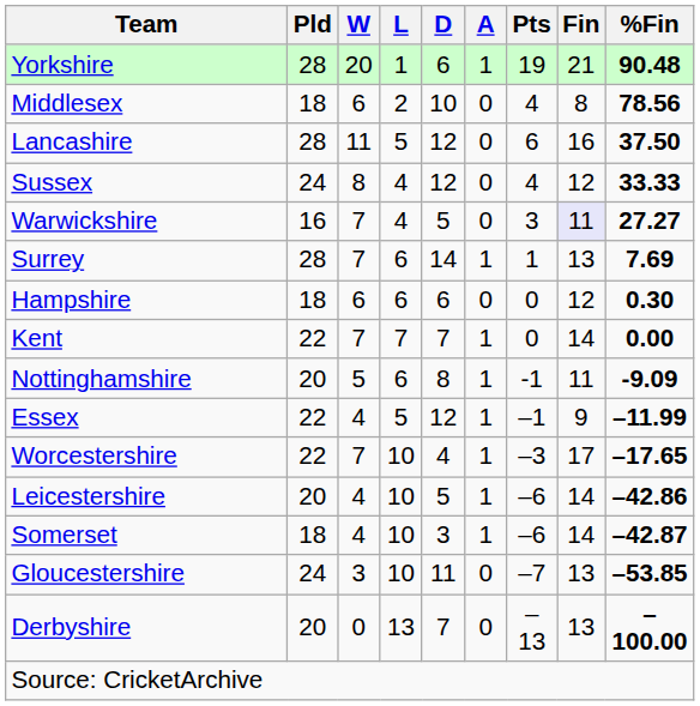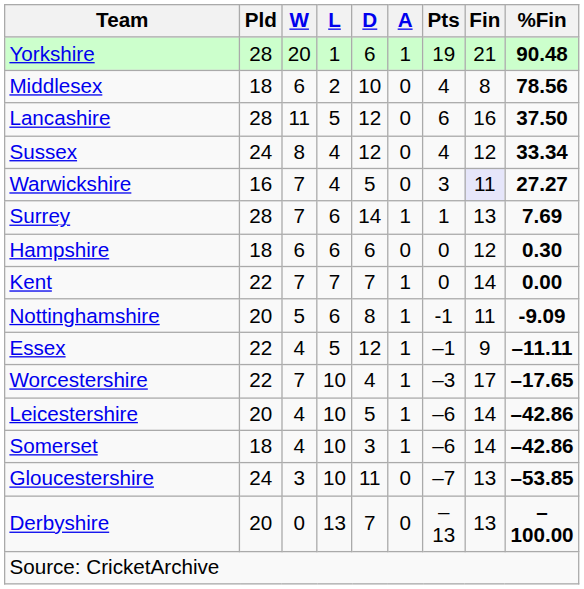Sussex | %Fin: 33.33 -> 33.34
Essex | %Fin: –11.99 -> –11.11
Somerset | %Fin: –42.87 -> –42.86
